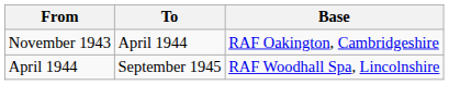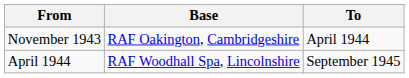columns swapped: To <-> Base
